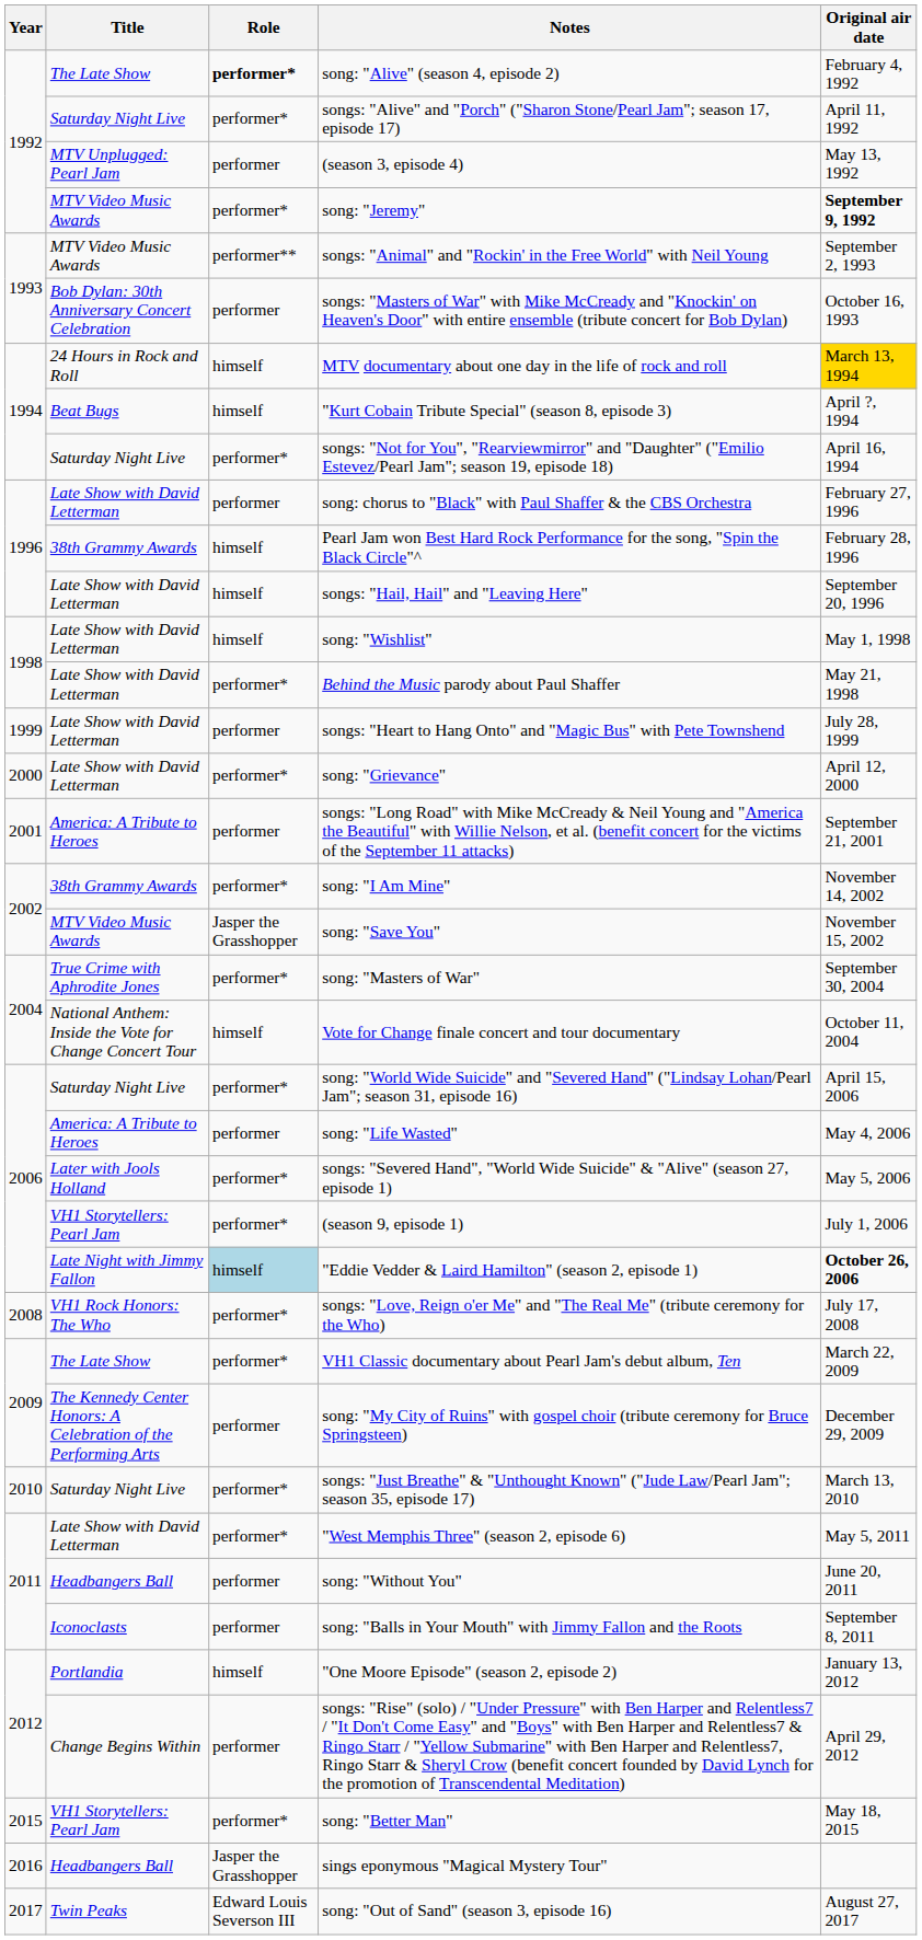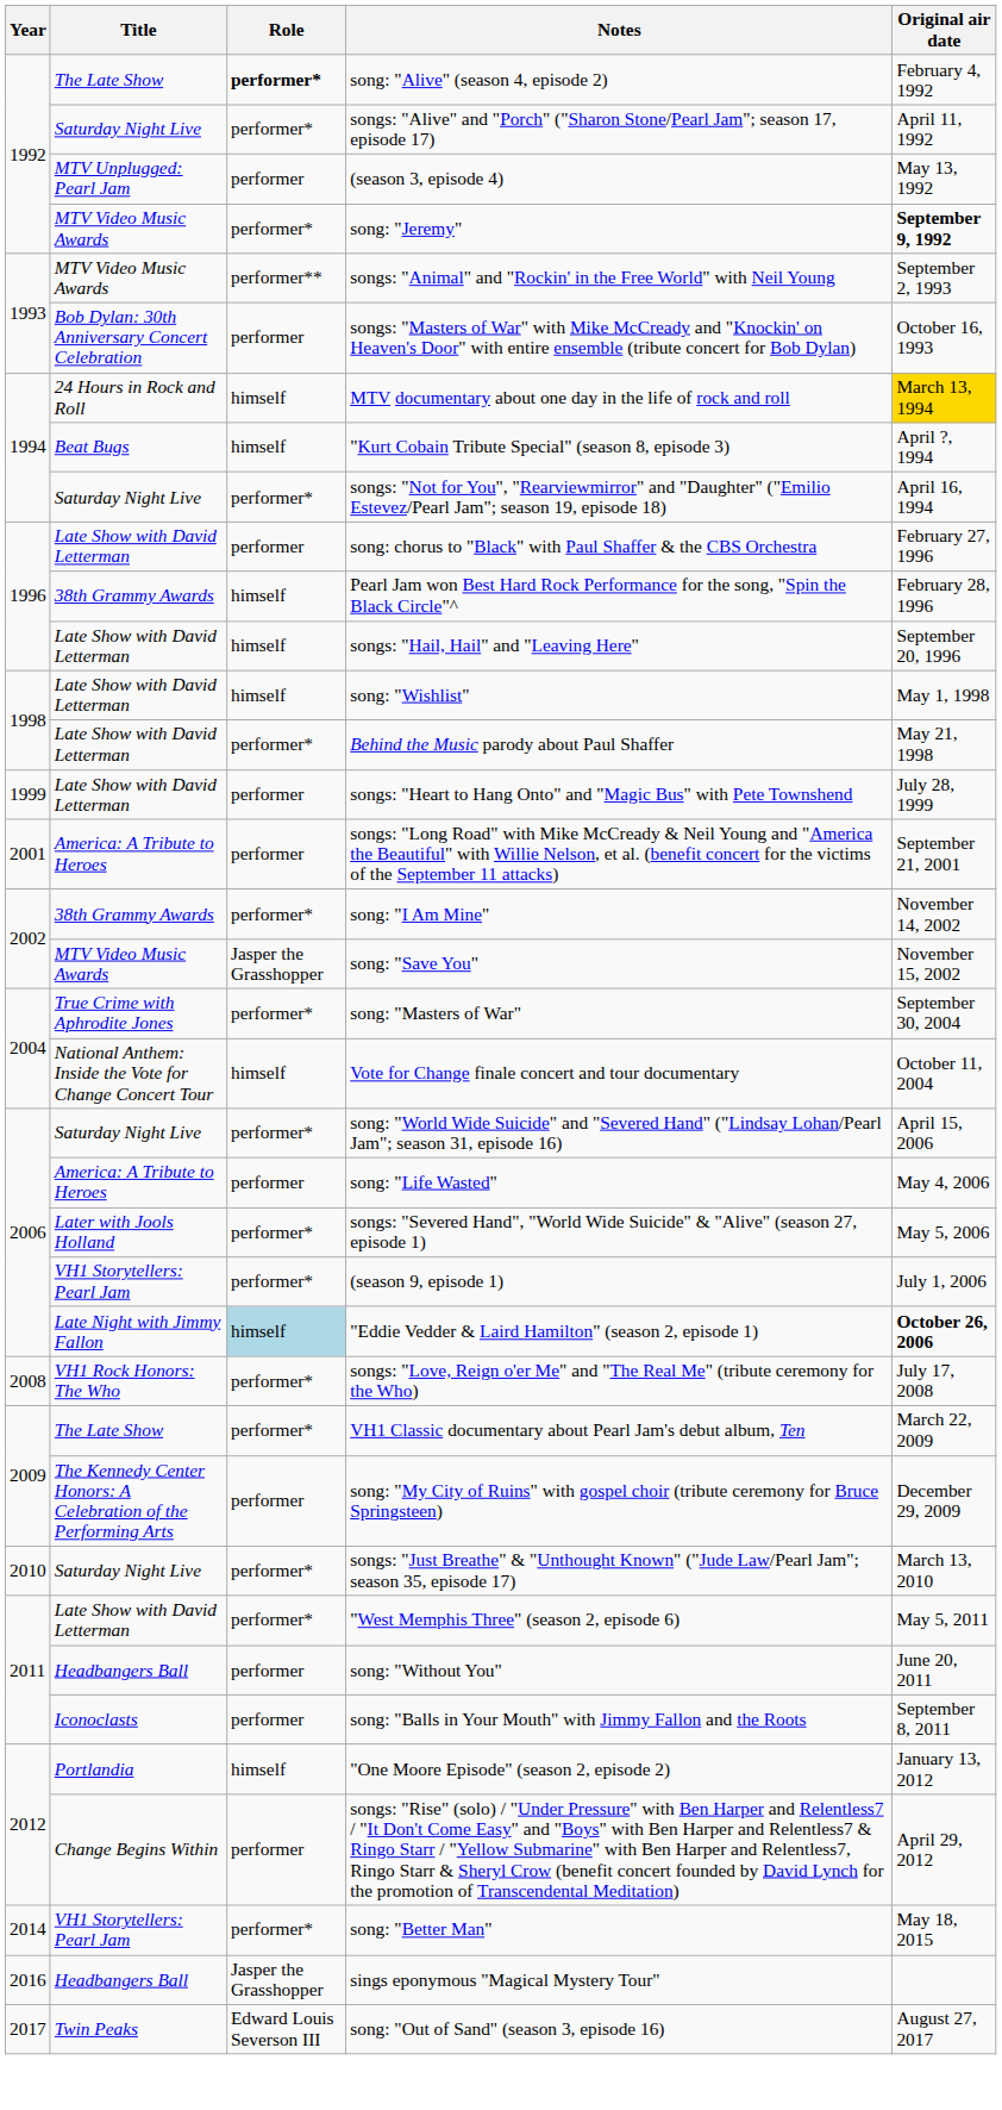- row: 2000 | Late Show with David Letterman | performer* | song: "Grievance" | April 12, 2000
song: "Better Man" | Year: 2015 -> 2014
